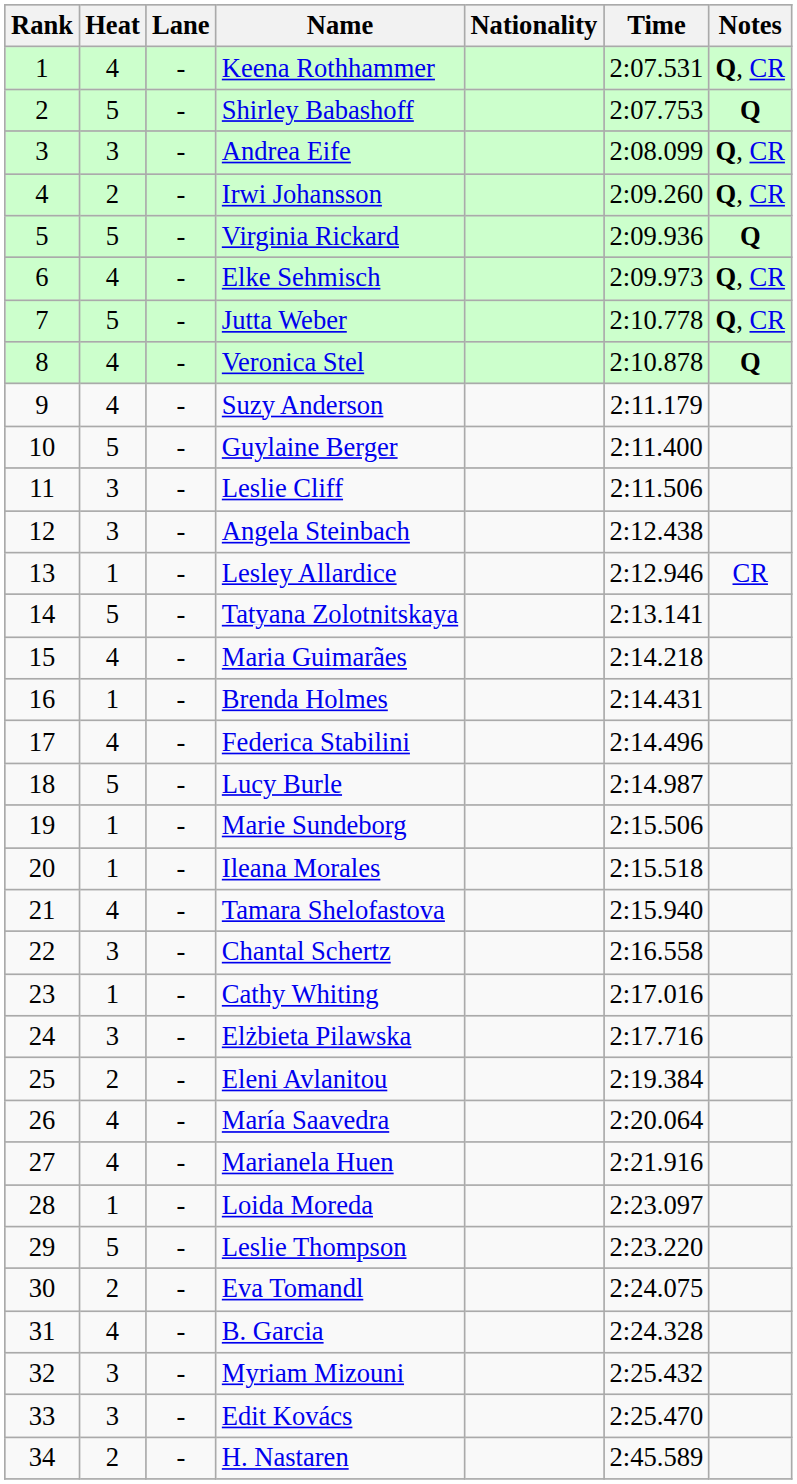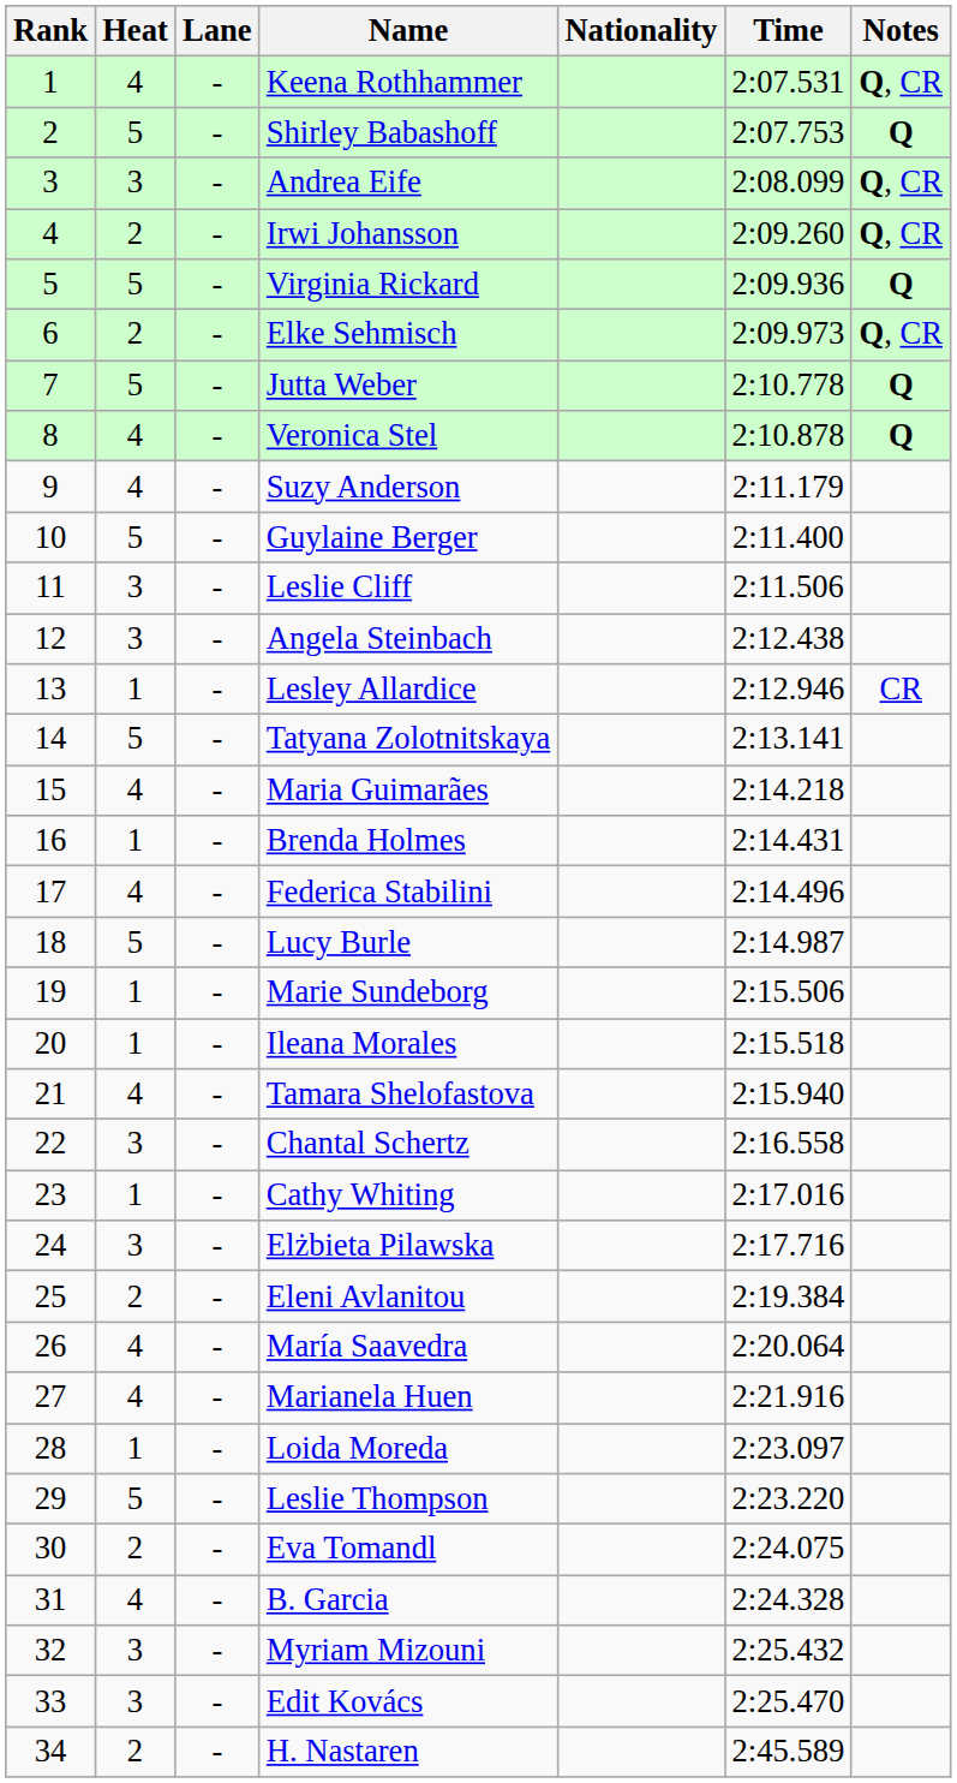Elke Sehmisch | Heat: 4 -> 2
Jutta Weber | Notes: Q, CR -> Q
